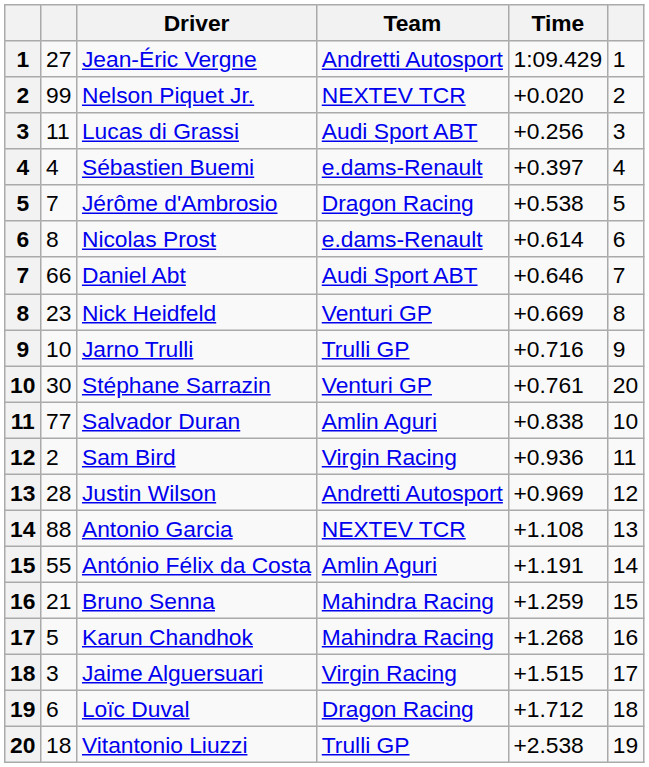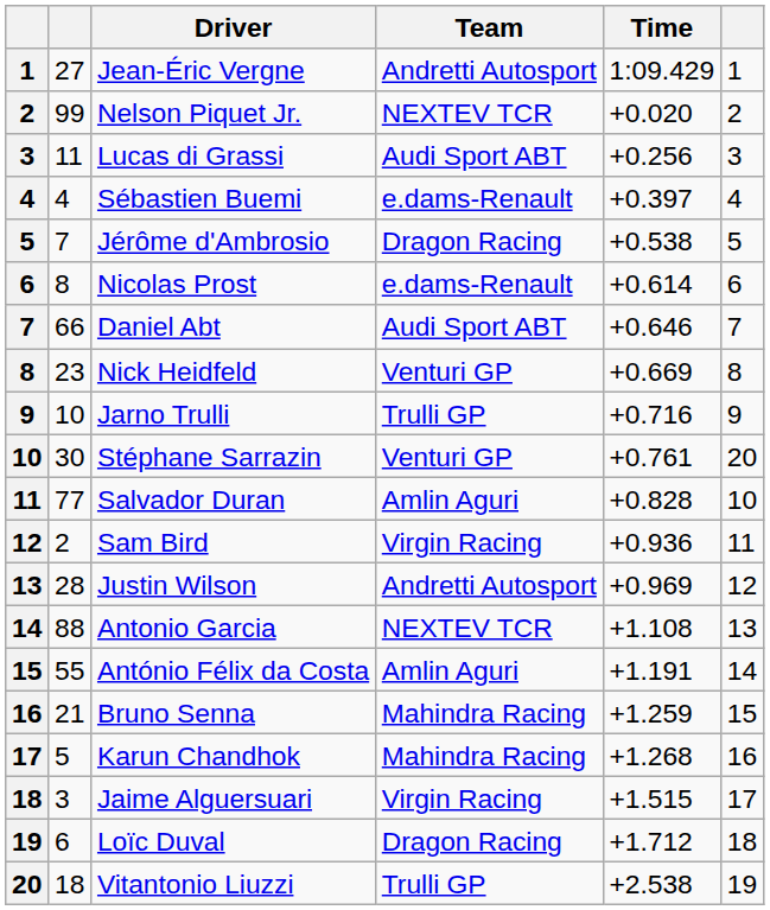Salvador Duran | Time: +0.838 -> +0.828
